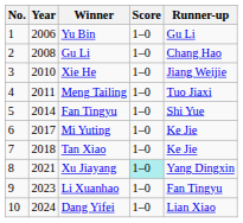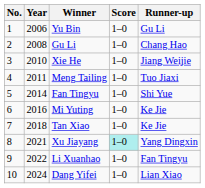Mi Yuting | Year: 2017 -> 2016
Li Xuanhao | Year: 2023 -> 2022
